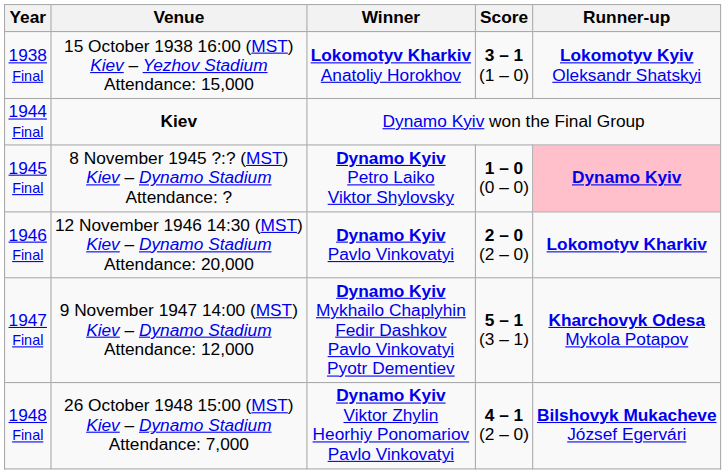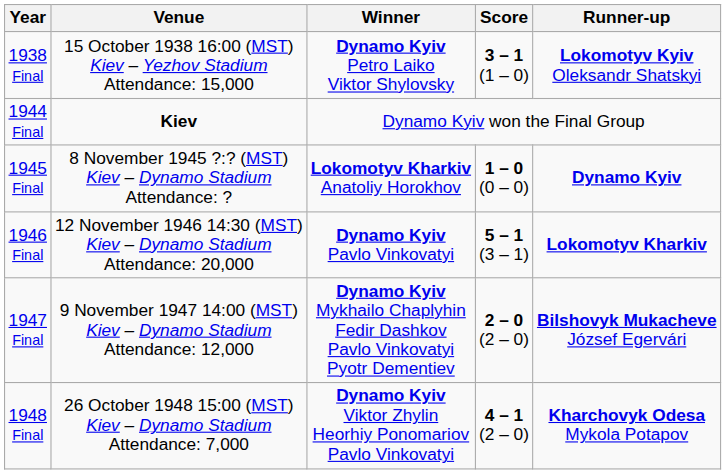1938 Final | Winner: Lokomotyv Kharkiv Anatoliy Horokhov -> Dynamo Kyiv Petro Laiko Viktor Shylovsky
1945 Final | Winner: Dynamo Kyiv Petro Laiko Viktor Shylovsky -> Lokomotyv Kharkiv Anatoliy Horokhov
1945 Final | Runner-up: pink background -> no background
1946 Final | Score: 2 – 0 (2 – 0) -> 5 – 1 (3 – 1)
1947 Final | Score: 5 – 1 (3 – 1) -> 2 – 0 (2 – 0)
1947 Final | Runner-up: Kharchovyk Odesa Mykola Potapov -> Bilshovyk Mukacheve József Egervári
1948 Final | Runner-up: Bilshovyk Mukacheve József Egervári -> Kharchovyk Odesa Mykola Potapov
